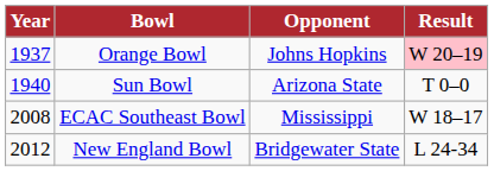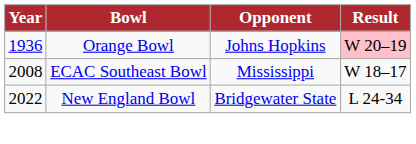Orange Bowl | Year: 1937 -> 1936
- row: 1940 | Sun Bowl | Arizona State | T 0–0
New England Bowl | Year: 2012 -> 2022
